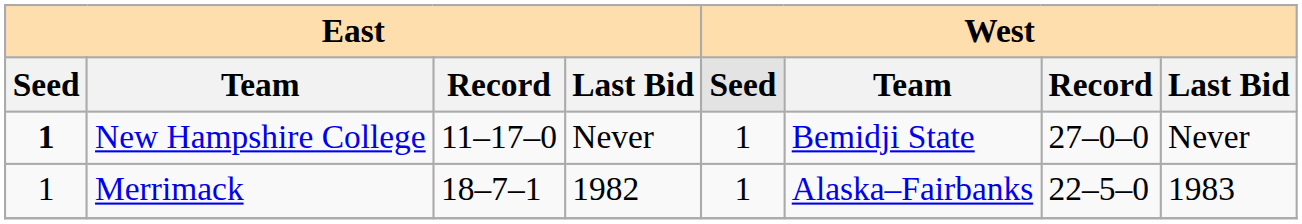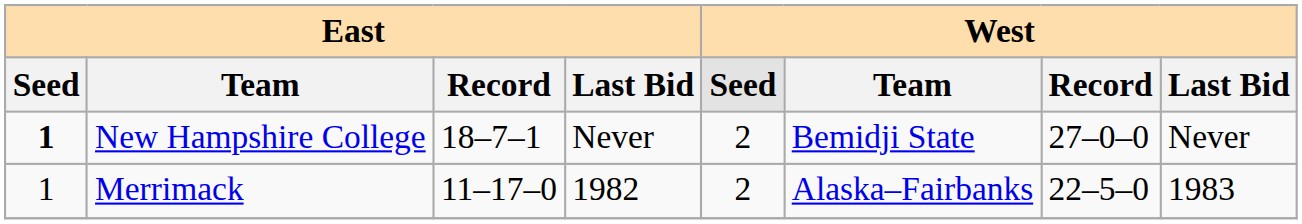New Hampshire College | East / Record: 11–17–0 -> 18–7–1
New Hampshire College | West / Seed: 1 -> 2
Merrimack | East / Record: 18–7–1 -> 11–17–0
Merrimack | West / Seed: 1 -> 2
